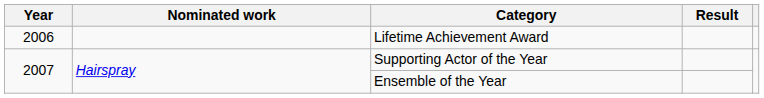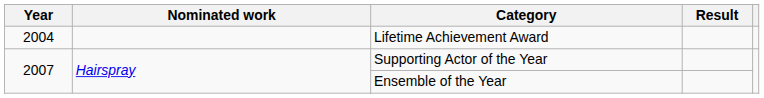Lifetime Achievement Award | Year: 2006 -> 2004
